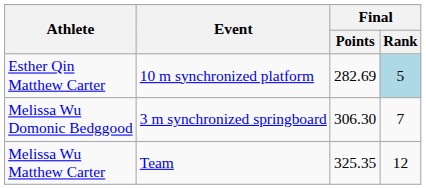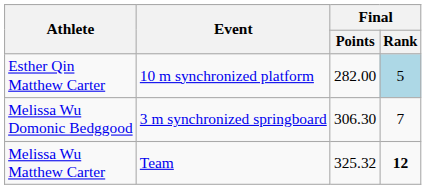Esther Qin Matthew Carter | Final / Points: 282.69 -> 282.00
Melissa Wu Matthew Carter | Final / Points: 325.35 -> 325.32
Melissa Wu Matthew Carter | Final / Rank: normal -> bold
